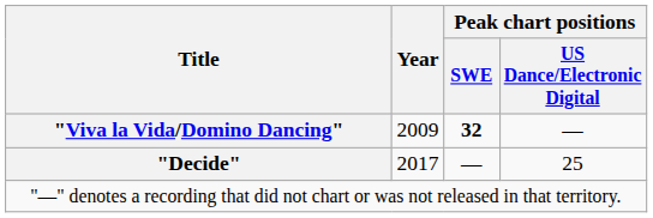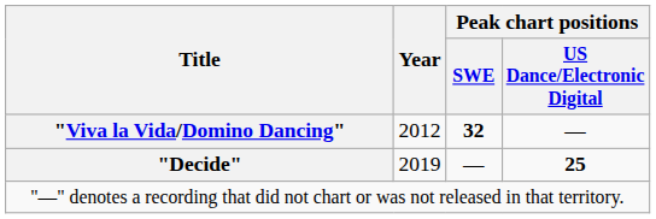"Viva la Vida/Domino Dancing" | Year: 2009 -> 2012
"Decide" | Year: 2017 -> 2019
"Decide" | Peak chart positions / US Dance/Electronic Digital: normal -> bold
